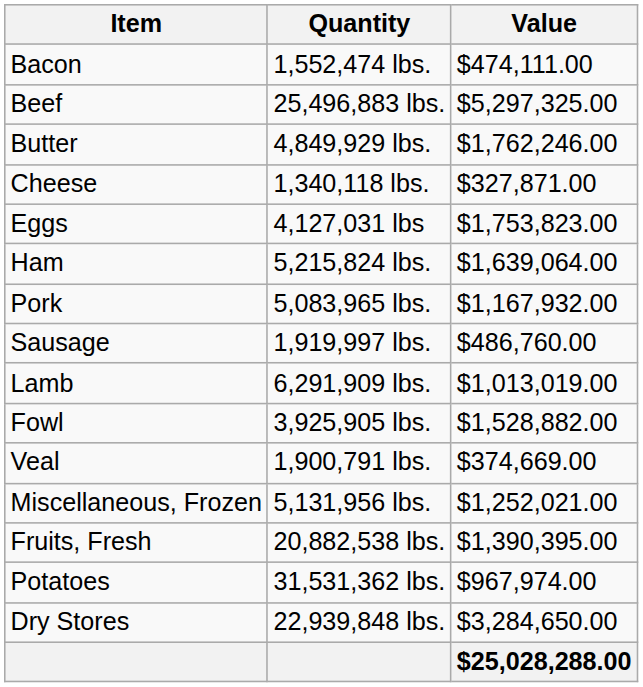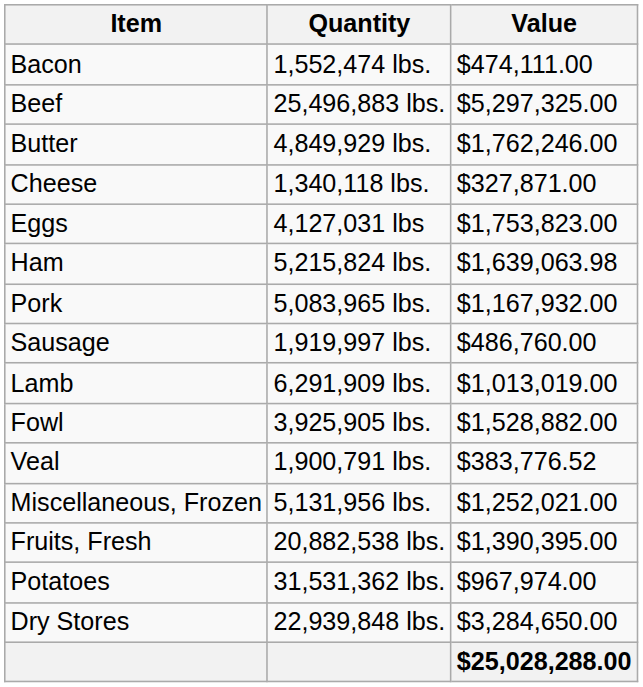Ham | Value: $1,639,064.00 -> $1,639,063.98
Veal | Value: $374,669.00 -> $383,776.52
